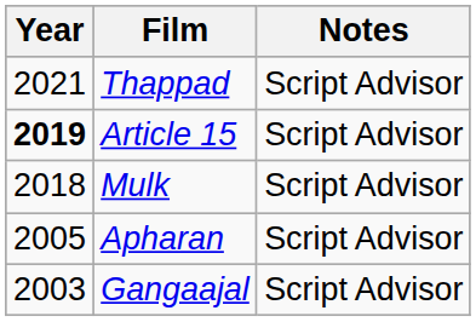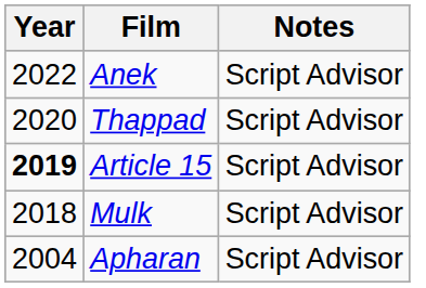+ row: 2022 | Anek | Script Advisor
Thappad | Year: 2021 -> 2020
Apharan | Year: 2005 -> 2004
- row: 2003 | Gangaajal | Script Advisor
